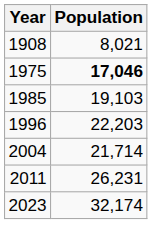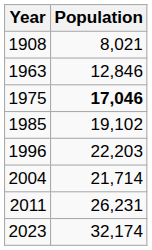+ row: 1963 | 12,846
1985 | Population: 19,103 -> 19,102
